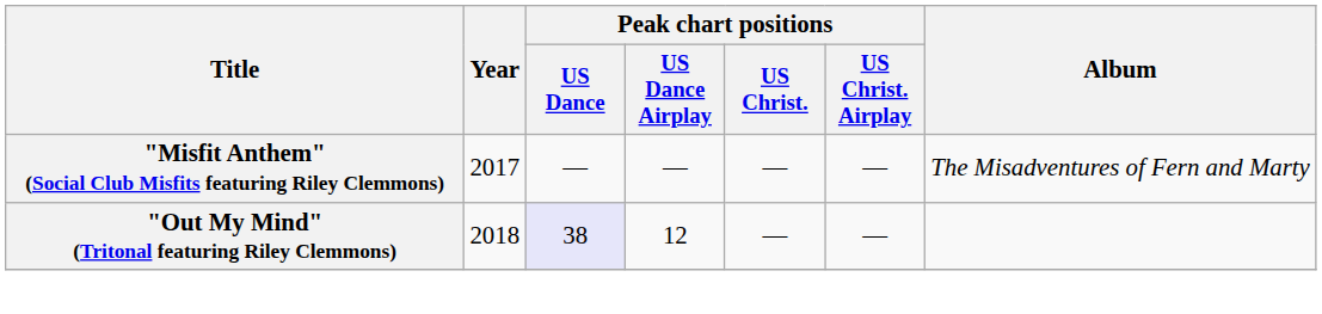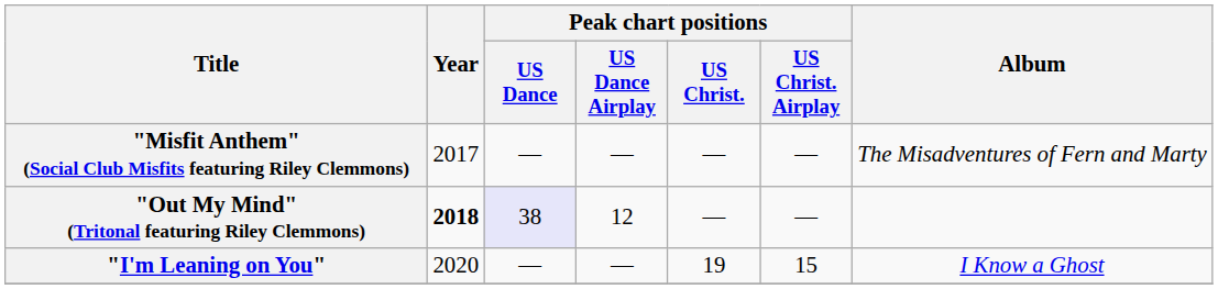"Out My Mind" (Tritonal featuring Riley Clemmons) | Year: normal -> bold
+ row: "I'm Leaning on You" | 2020 | — | — | 19 | 15 | I Know a Ghost
